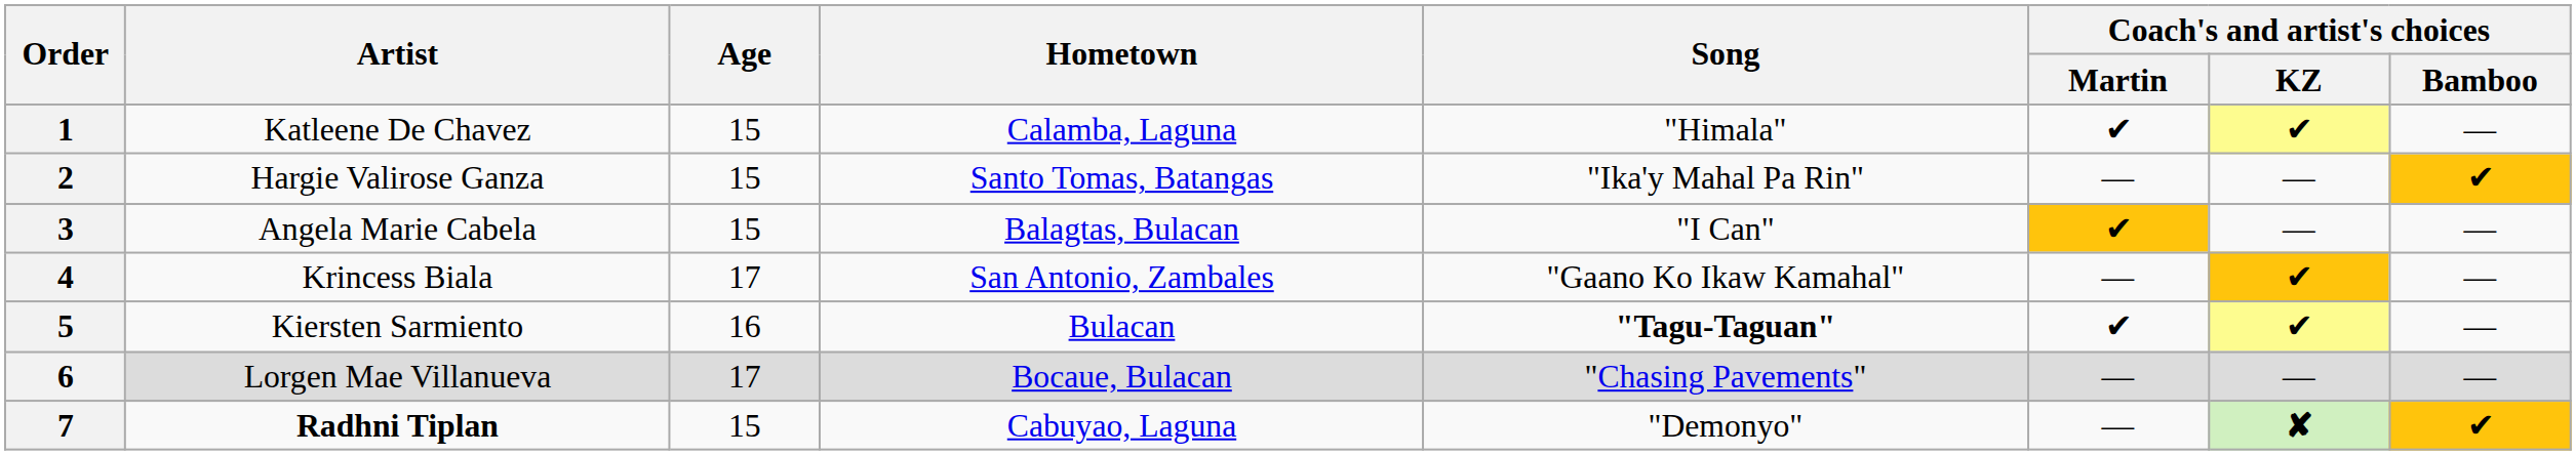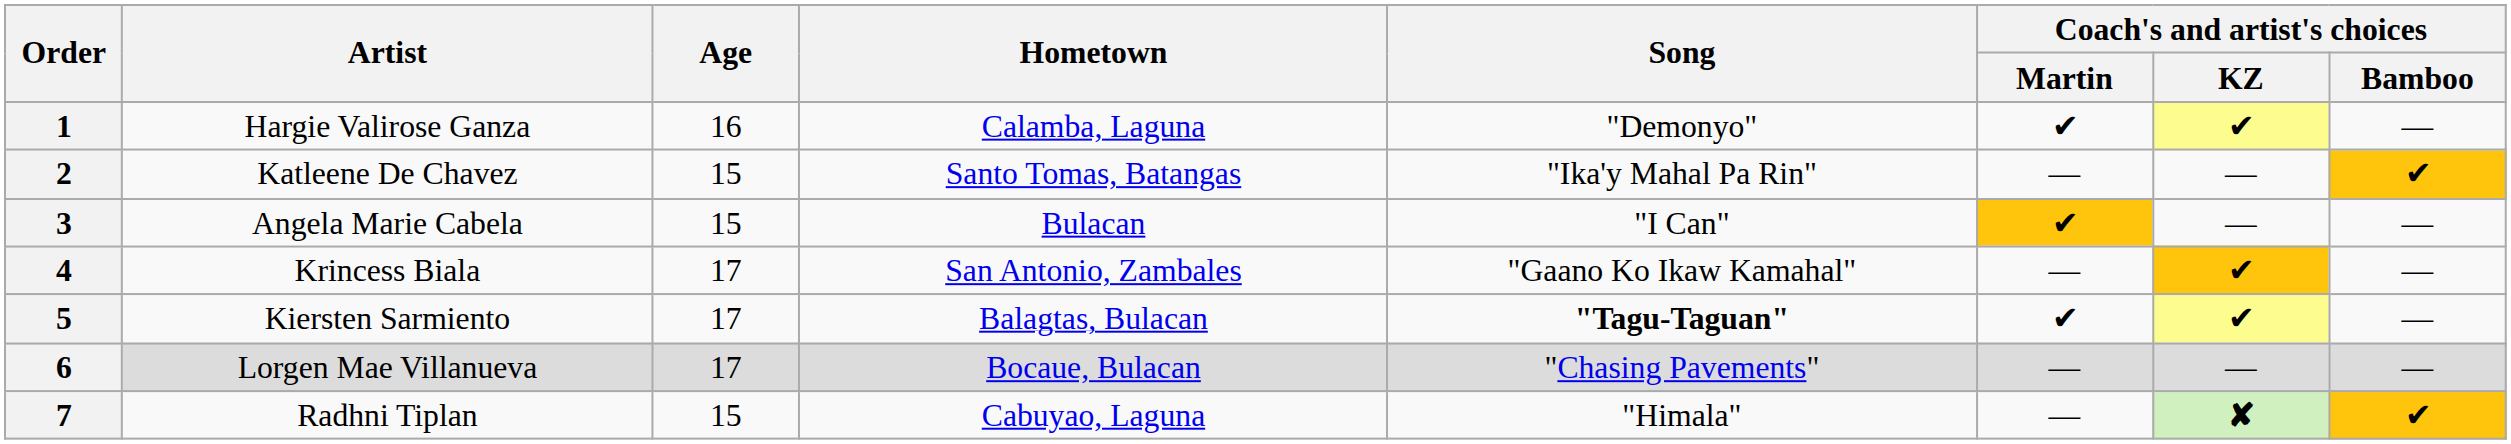1 | Artist: Katleene De Chavez -> Hargie Valirose Ganza
1 | Age: 15 -> 16
1 | Song: "Himala" -> "Demonyo"
2 | Artist: Hargie Valirose Ganza -> Katleene De Chavez
3 | Hometown: Balagtas, Bulacan -> Bulacan
5 | Age: 16 -> 17
5 | Hometown: Bulacan -> Balagtas, Bulacan
7 | Artist: bold -> normal
7 | Song: "Demonyo" -> "Himala"
